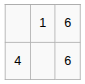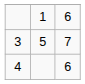+ row: 3 | 5 | 7
